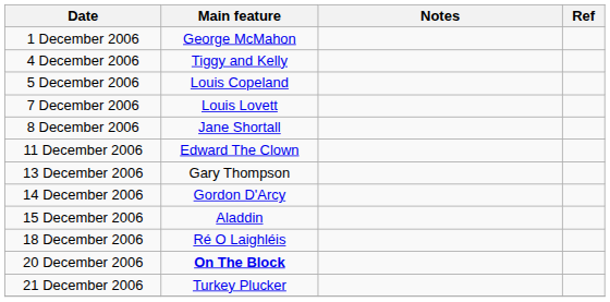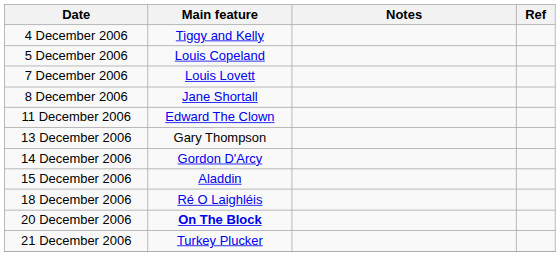- row: 1 December 2006 | George McMahon
